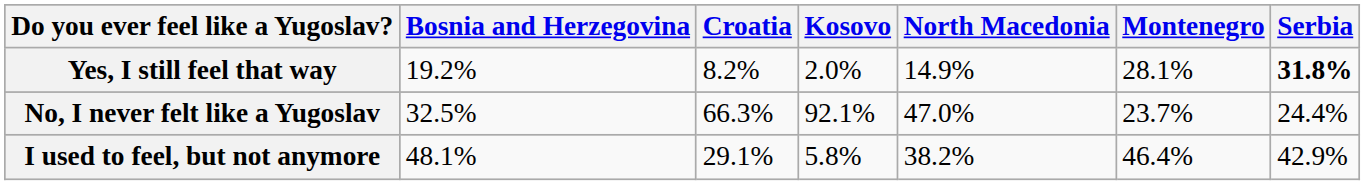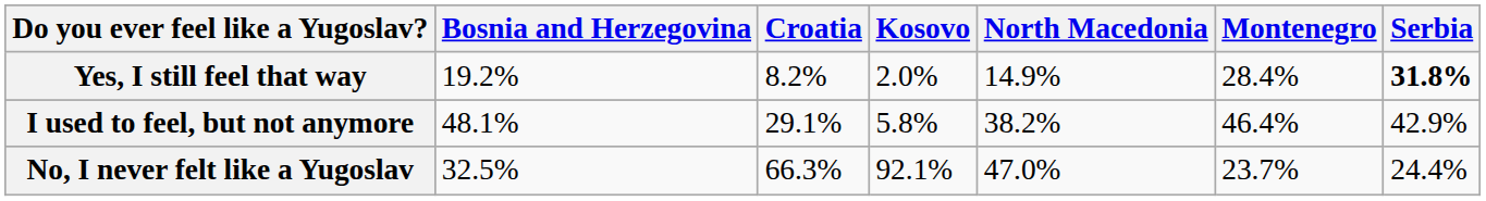Yes, I still feel that way | Montenegro: 28.1% -> 28.4%
rows swapped: I used to feel, but not anymore <-> No, I never felt like a Yugoslav
